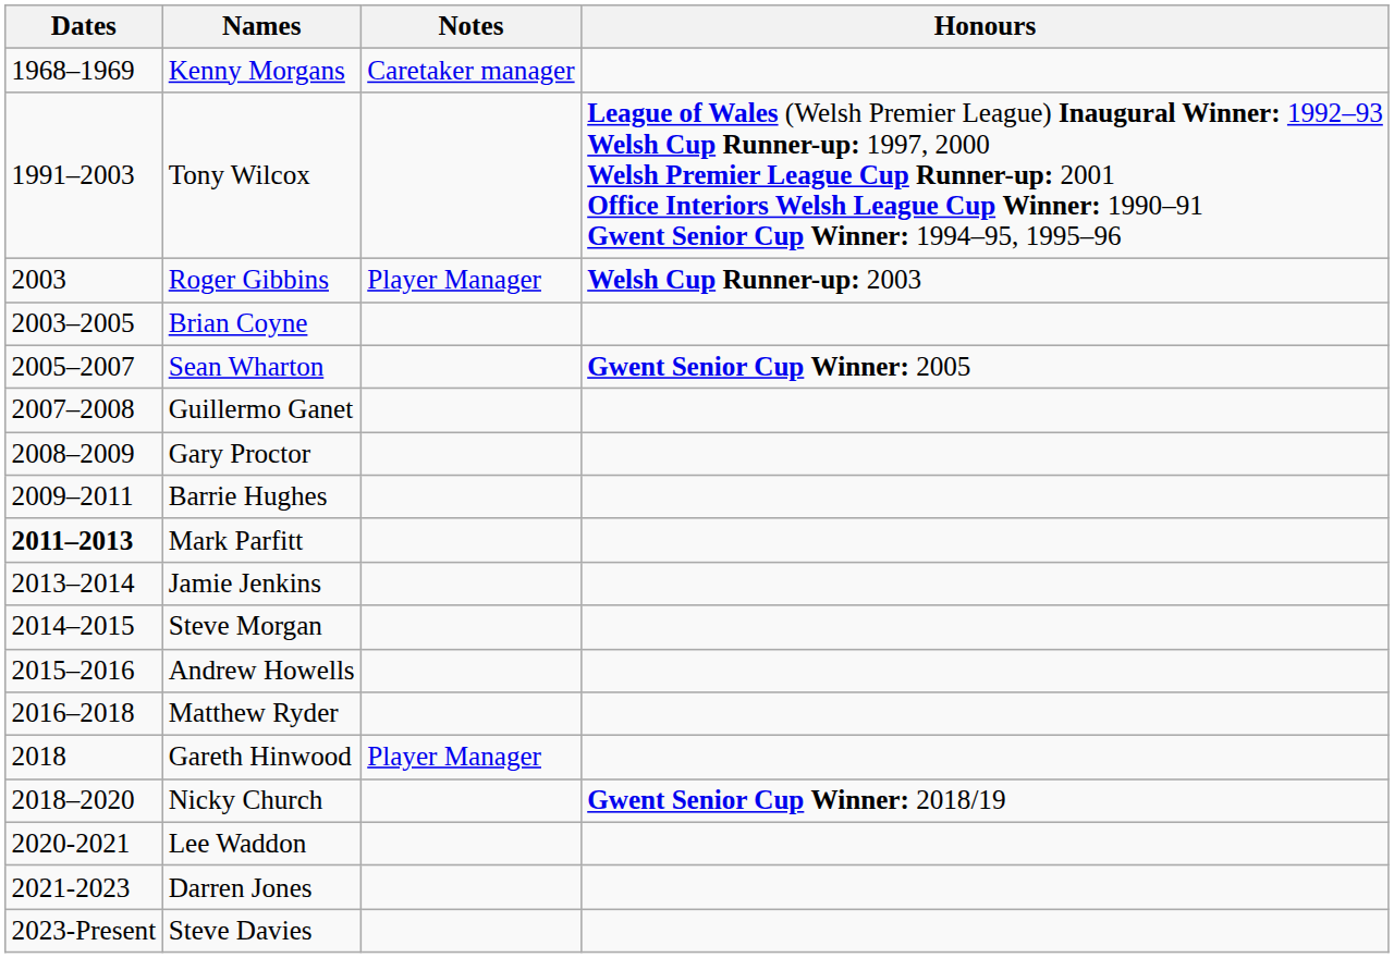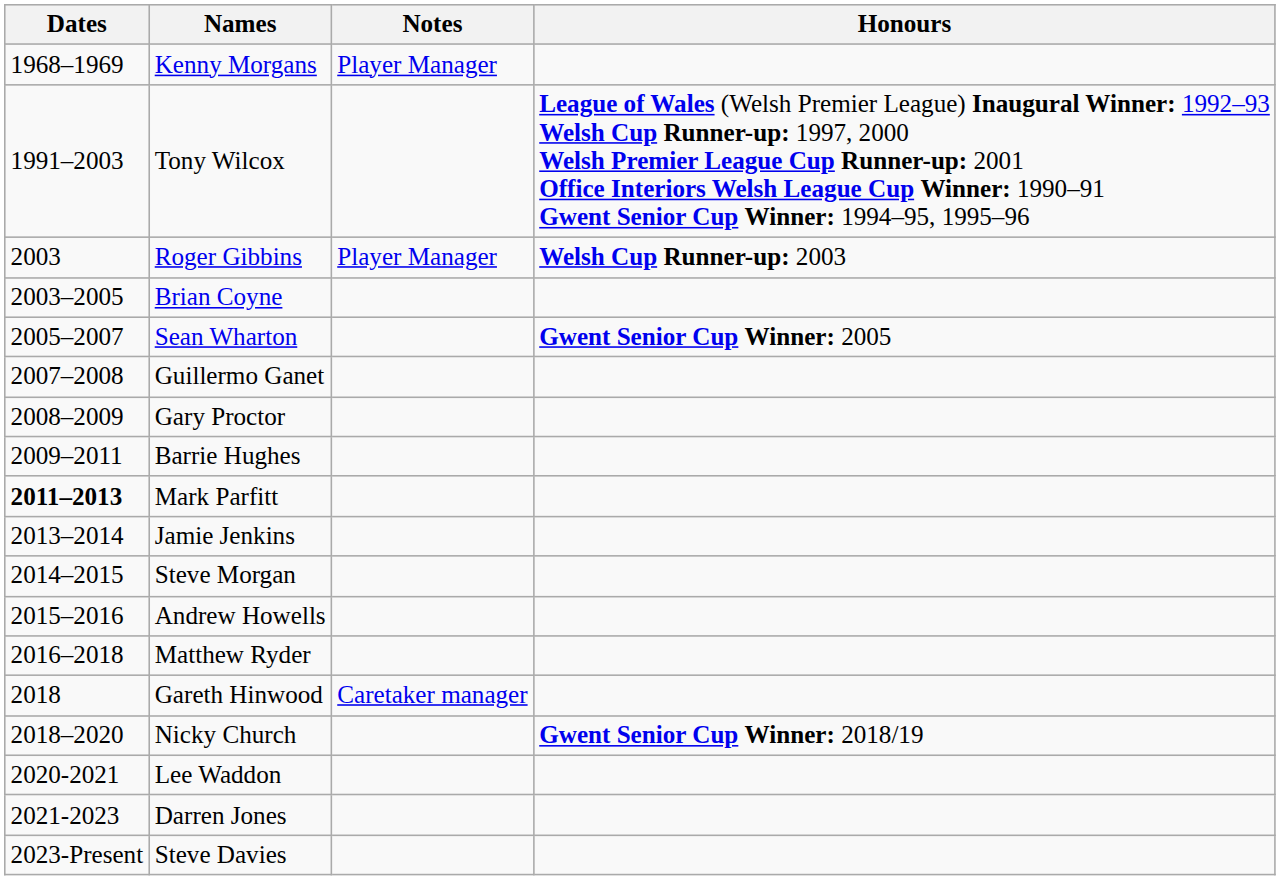Kenny Morgans | Notes: Caretaker manager -> Player Manager
Gareth Hinwood | Notes: Player Manager -> Caretaker manager
